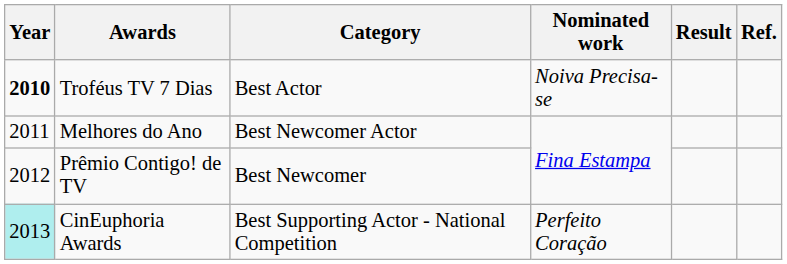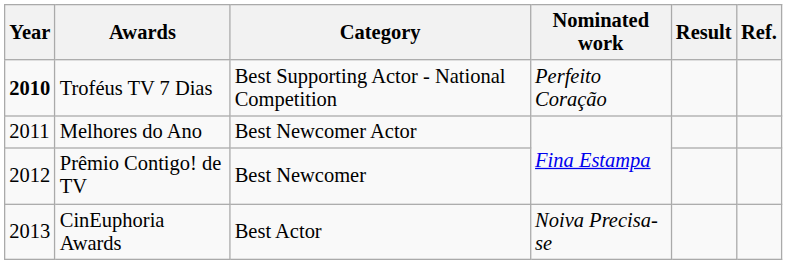Troféus TV 7 Dias | Category: Best Actor -> Best Supporting Actor - National Competition
Troféus TV 7 Dias | Nominated work: Noiva Precisa-se -> Perfeito Coração
CinEuphoria Awards | Year: paleturquoise background -> no background
CinEuphoria Awards | Category: Best Supporting Actor - National Competition -> Best Actor
CinEuphoria Awards | Nominated work: Perfeito Coração -> Noiva Precisa-se
